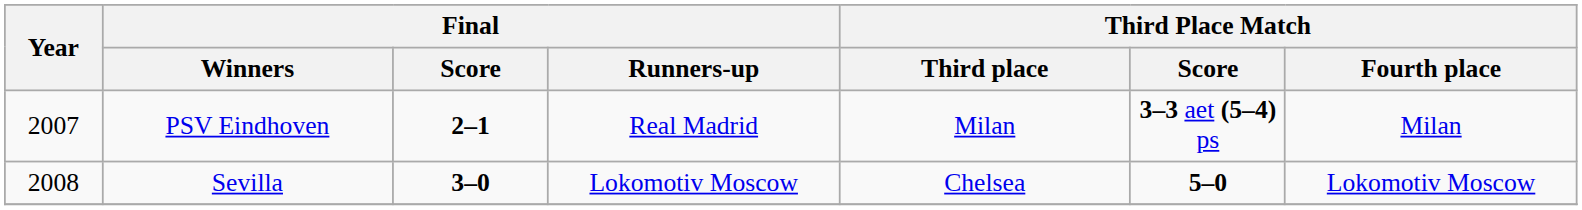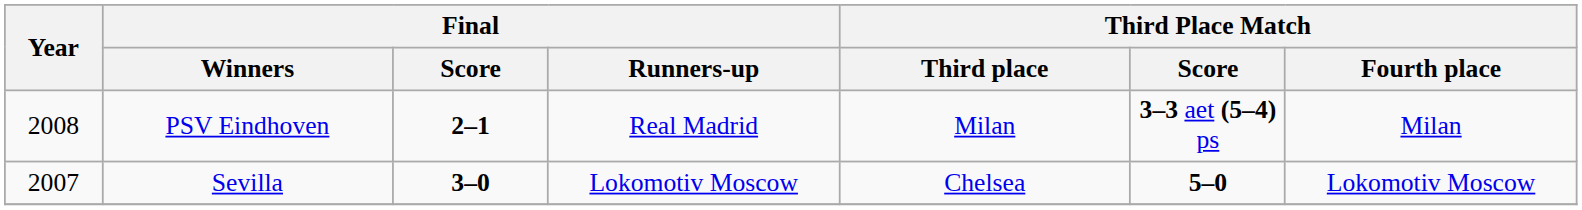PSV Eindhoven | Year: 2007 -> 2008
Sevilla | Year: 2008 -> 2007
